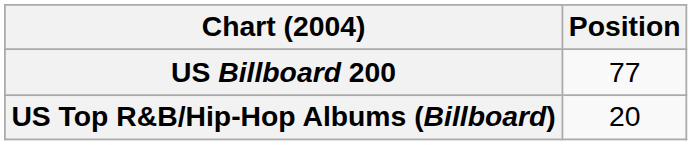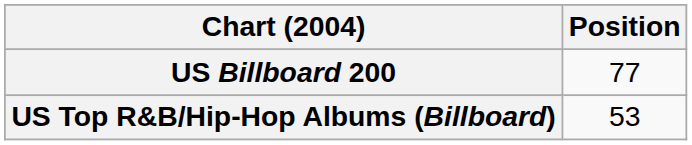US Top R&B/Hip-Hop Albums (Billboard) | Position: 20 -> 53
